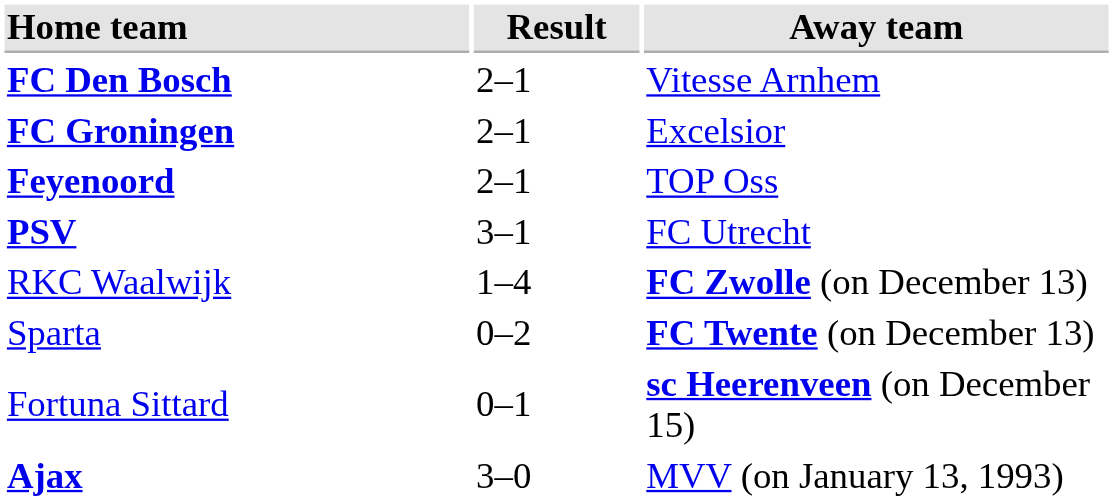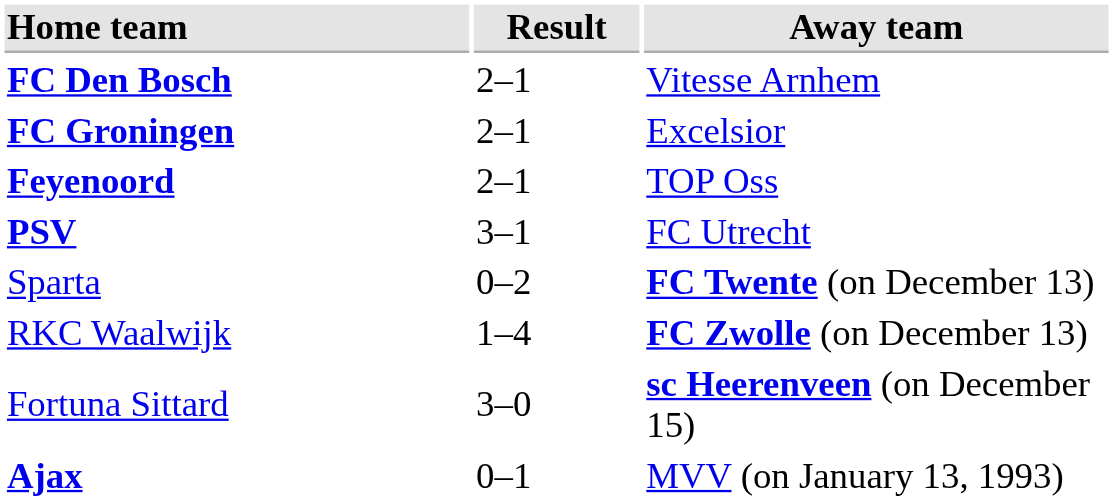rows swapped: RKC Waalwijk <-> Sparta
Fortuna Sittard | Result: 0–1 -> 3–0
Ajax | Result: 3–0 -> 0–1
